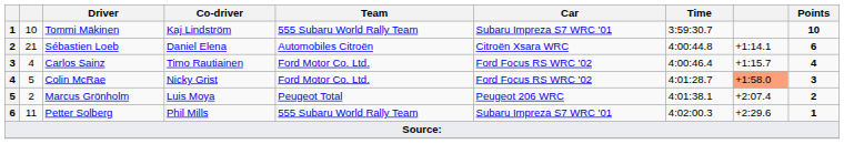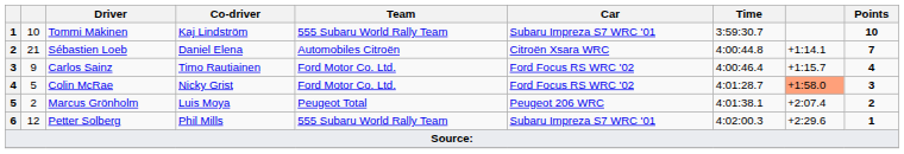Sébastien Loeb | Points: 6 -> 7
Carlos Sainz | column 2: 4 -> 9
Petter Solberg | column 2: 11 -> 12
